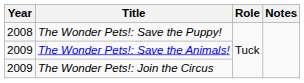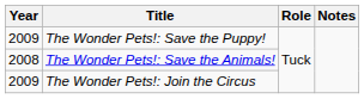The Wonder Pets!: Save the Puppy! | Year: 2008 -> 2009
The Wonder Pets!: Save the Animals! | Year: 2009 -> 2008
